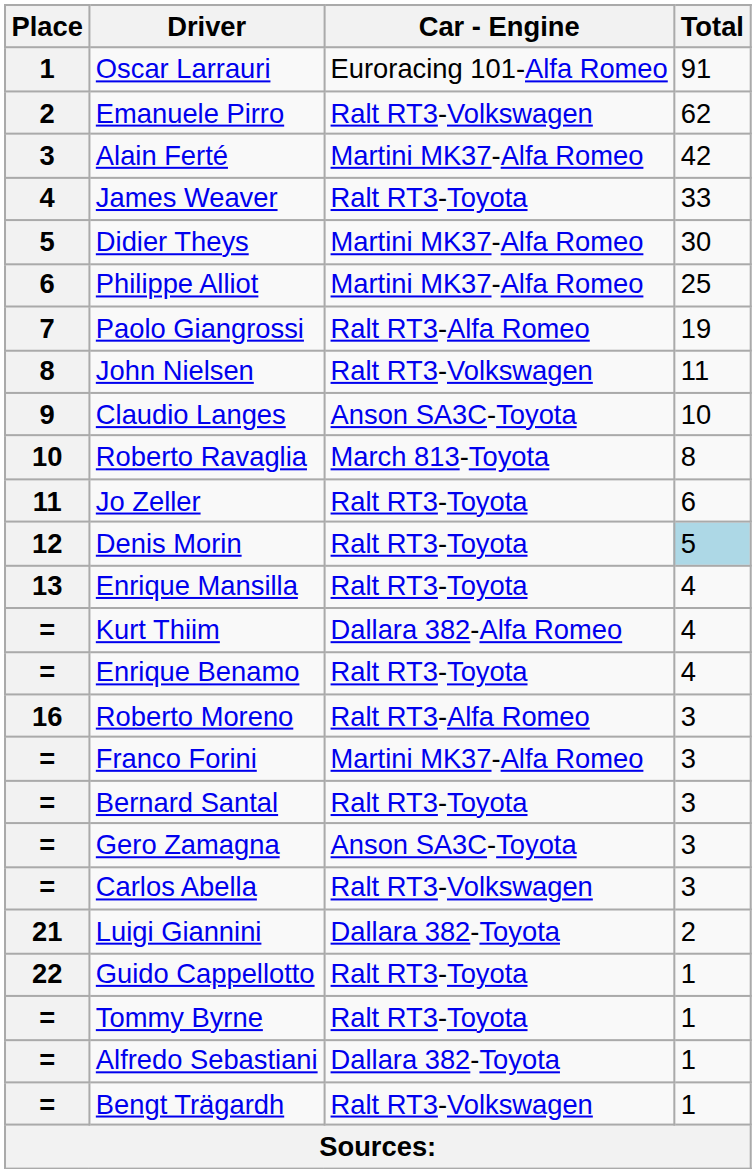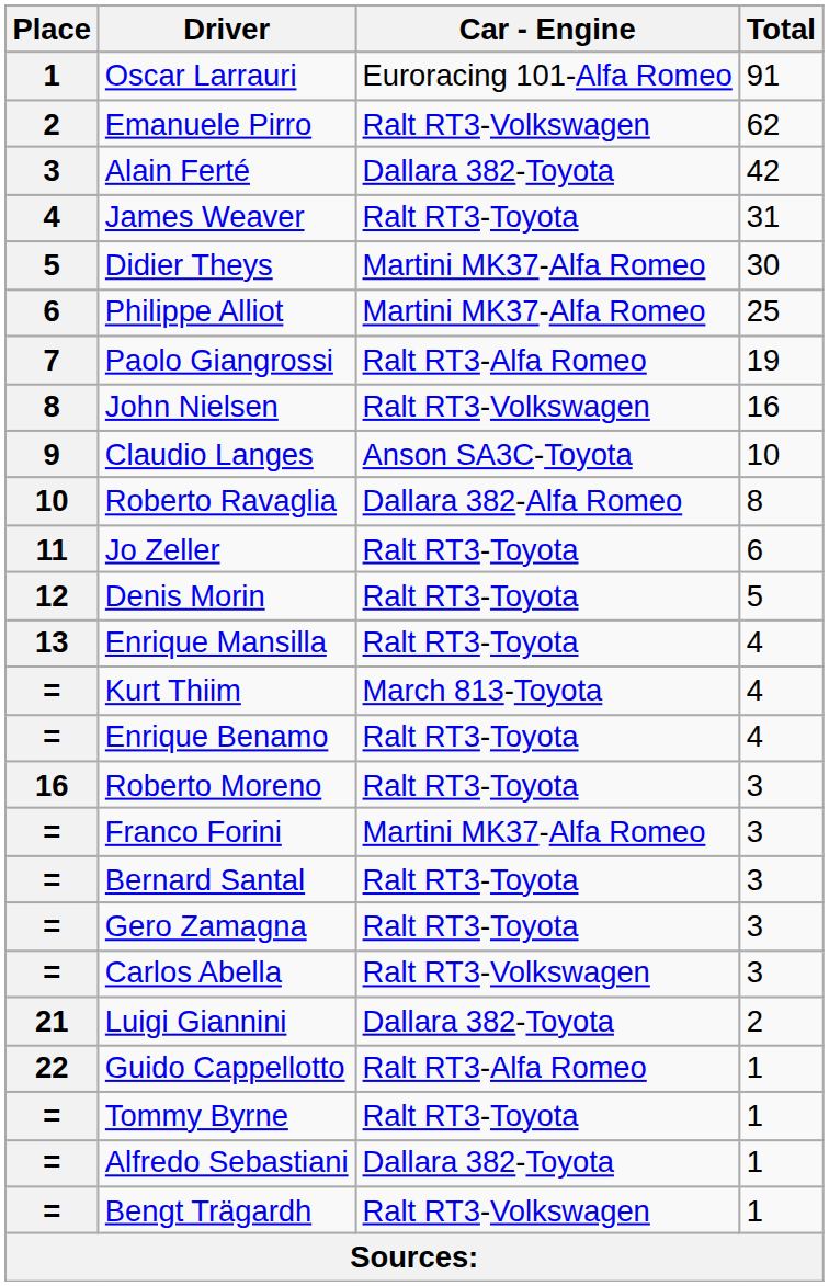Alain Ferté | Car - Engine: Martini MK37-Alfa Romeo -> Dallara 382-Toyota
James Weaver | Total: 33 -> 31
John Nielsen | Total: 11 -> 16
Roberto Ravaglia | Car - Engine: March 813-Toyota -> Dallara 382-Alfa Romeo
Denis Morin | Total: lightblue background -> no background
Kurt Thiim | Car - Engine: Dallara 382-Alfa Romeo -> March 813-Toyota
Roberto Moreno | Car - Engine: Ralt RT3-Alfa Romeo -> Ralt RT3-Toyota
Gero Zamagna | Car - Engine: Anson SA3C-Toyota -> Ralt RT3-Toyota
Guido Cappellotto | Car - Engine: Ralt RT3-Toyota -> Ralt RT3-Alfa Romeo
